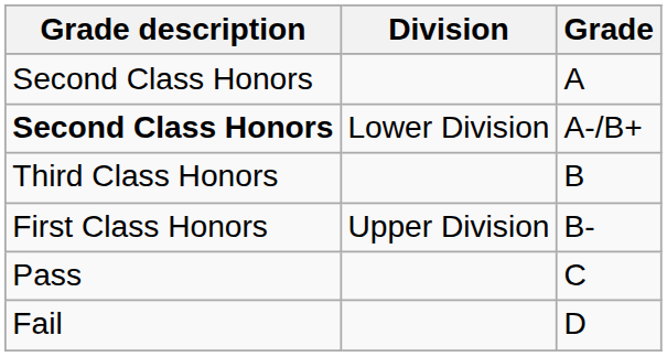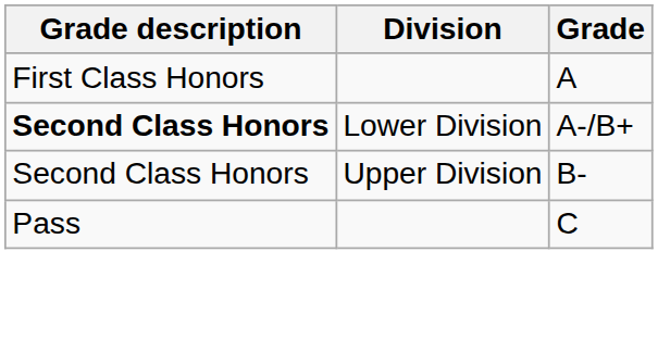A | Grade description: Second Class Honors -> First Class Honors
- row: Third Class Honors | B
B- | Grade description: First Class Honors -> Second Class Honors
- row: Fail | D
